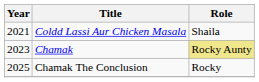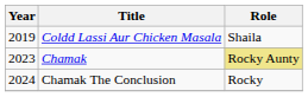Coldd Lassi Aur Chicken Masala | Year: 2021 -> 2019
Chamak The Conclusion | Year: 2025 -> 2024
